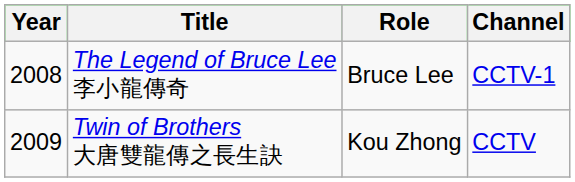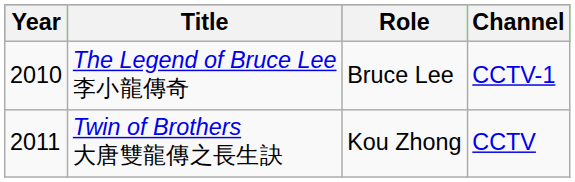The Legend of Bruce Lee 李小龍傳奇 | Year: 2008 -> 2010
Twin of Brothers 大唐雙龍傳之長生訣 | Year: 2009 -> 2011
